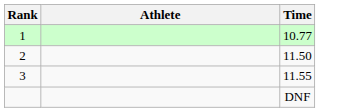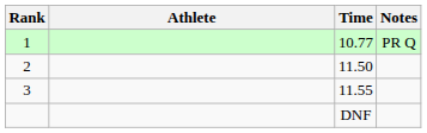+ column: Notes | PR Q
